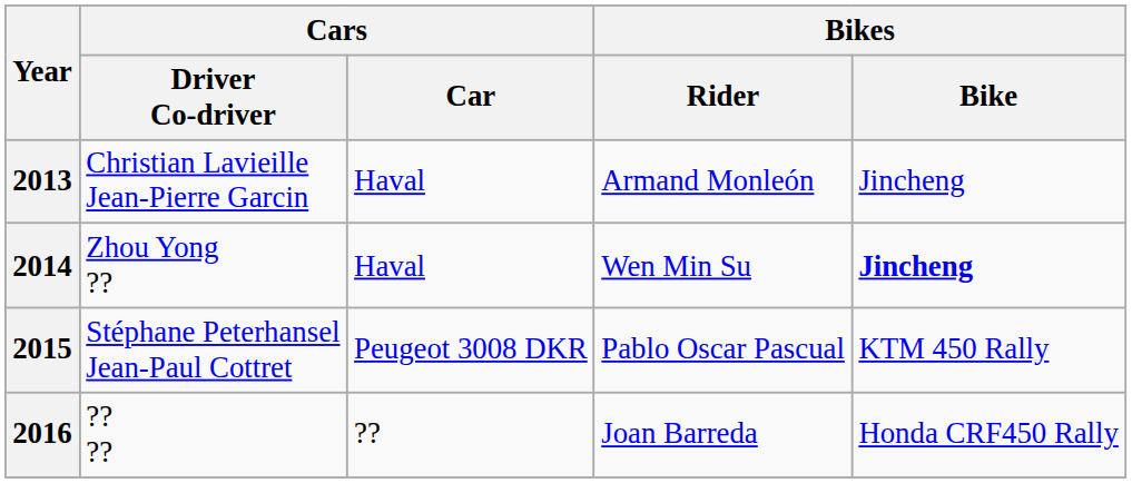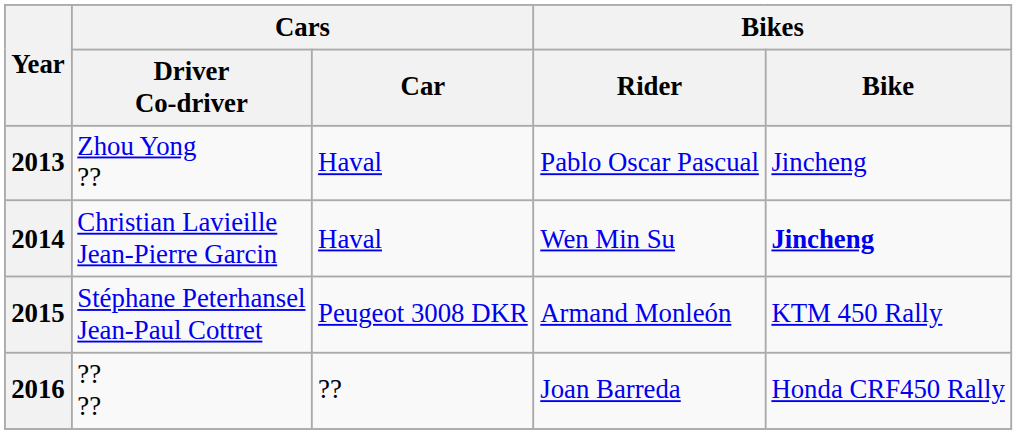2013 | Cars / Driver Co-driver: Christian Lavieille Jean-Pierre Garcin -> Zhou Yong ??
2013 | Bikes / Rider: Armand Monleón -> Pablo Oscar Pascual
2014 | Cars / Driver Co-driver: Zhou Yong ?? -> Christian Lavieille Jean-Pierre Garcin
2015 | Bikes / Rider: Pablo Oscar Pascual -> Armand Monleón
